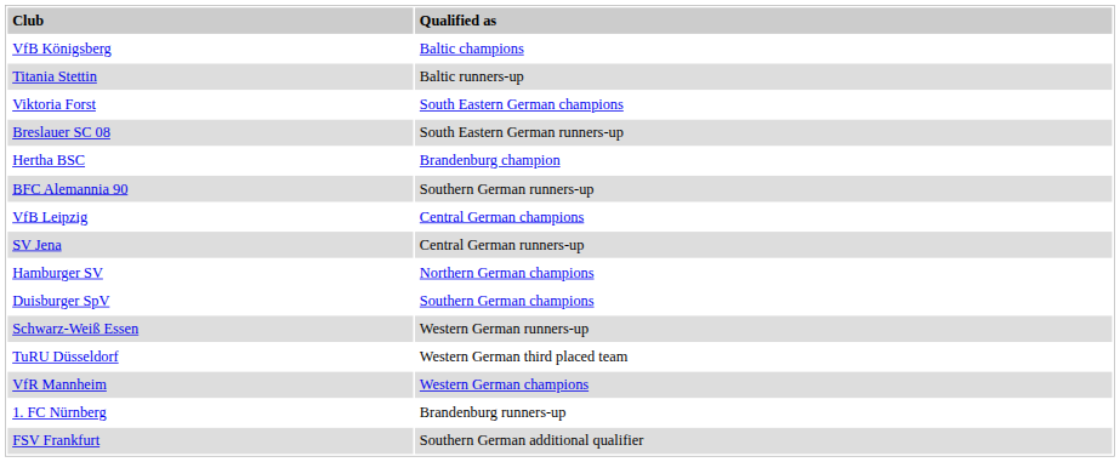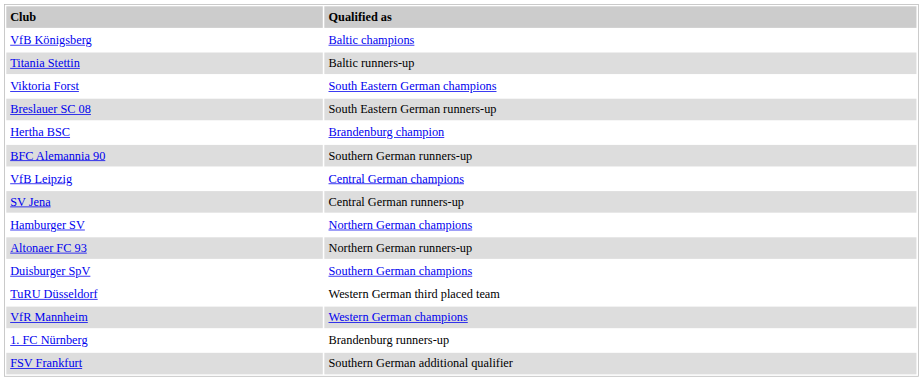+ row: Altonaer FC 93 | Northern German runners-up
- row: Schwarz-Weiß Essen | Western German runners-up
